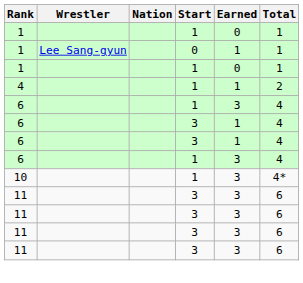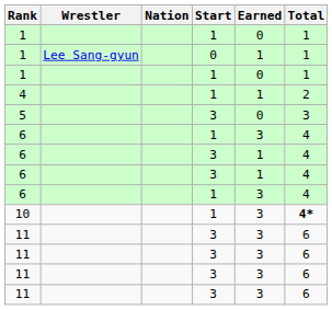+ row: 5 | 3 | 0 | 3
10 | Total: normal -> bold
